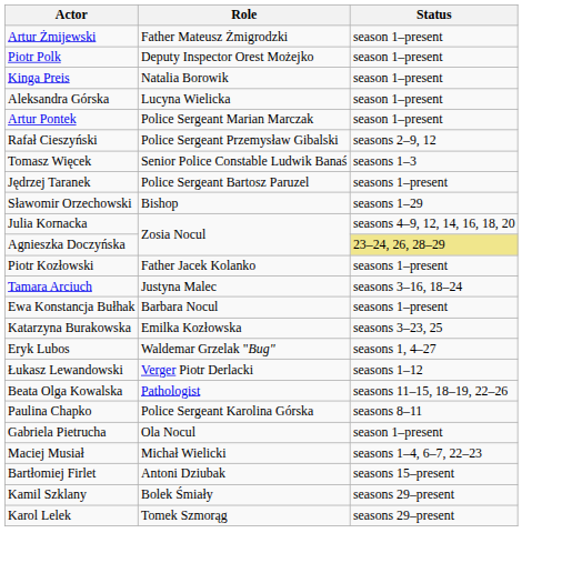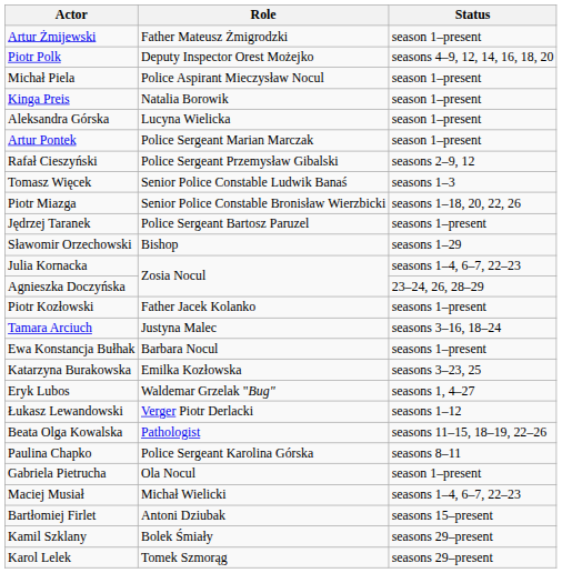Piotr Polk | Status: season 1–present -> seasons 4–9, 12, 14, 16, 18, 20
+ row: Michał Piela | Police Aspirant Mieczysław Nocul | season 1–present
+ row: Piotr Miazga | Senior Police Constable Bronisław Wierzbicki | seasons 1–18, 20, 22, 26
Julia Kornacka | Status: seasons 4–9, 12, 14, 16, 18, 20 -> seasons 1–4, 6–7, 22–23
Agnieszka Doczyńska | Status: khaki background -> no background
